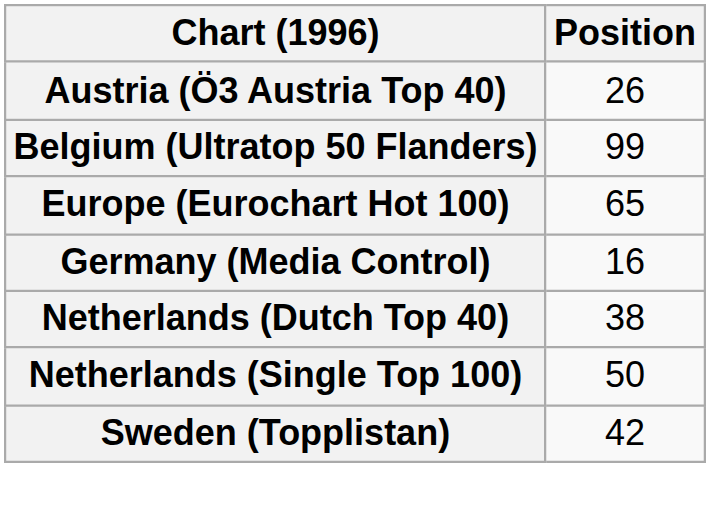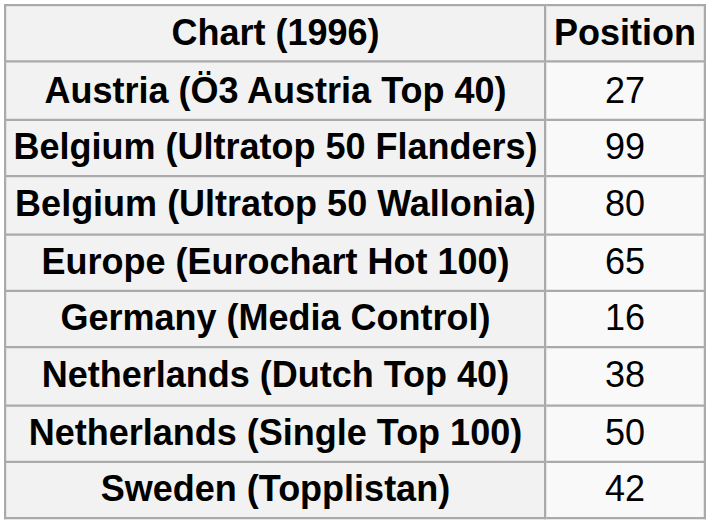Austria (Ö3 Austria Top 40) | Position: 26 -> 27
+ row: Belgium (Ultratop 50 Wallonia) | 80
